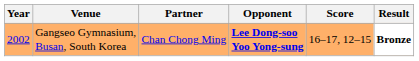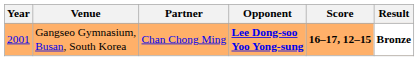Gangseo Gymnasium, Busan, South Korea | Year: 2002 -> 2001
Gangseo Gymnasium, Busan, South Korea | Score: normal -> bold
